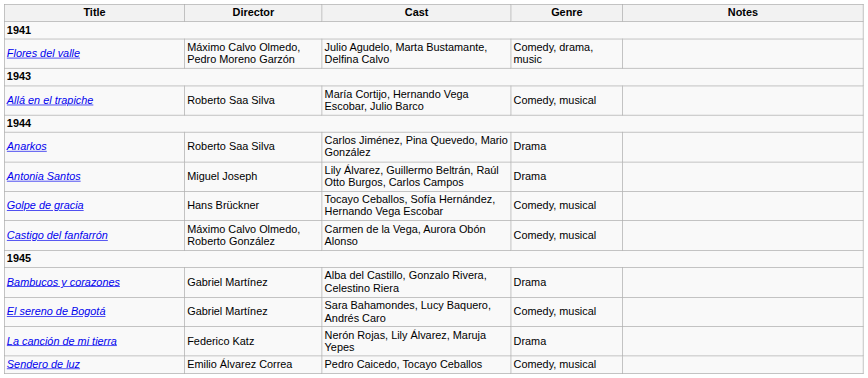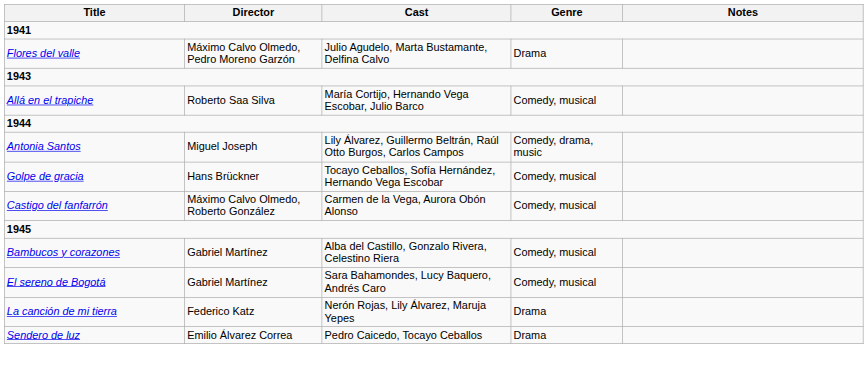Flores del valle | Genre: Comedy, drama, music -> Drama
- row: Anarkos | Roberto Saa Silva | Carlos Jiménez, Pina Quevedo, Mario González | Drama
Antonia Santos | Genre: Drama -> Comedy, drama, music
Bambucos y corazones | Genre: Drama -> Comedy, musical
Sendero de luz | Genre: Comedy, musical -> Drama
